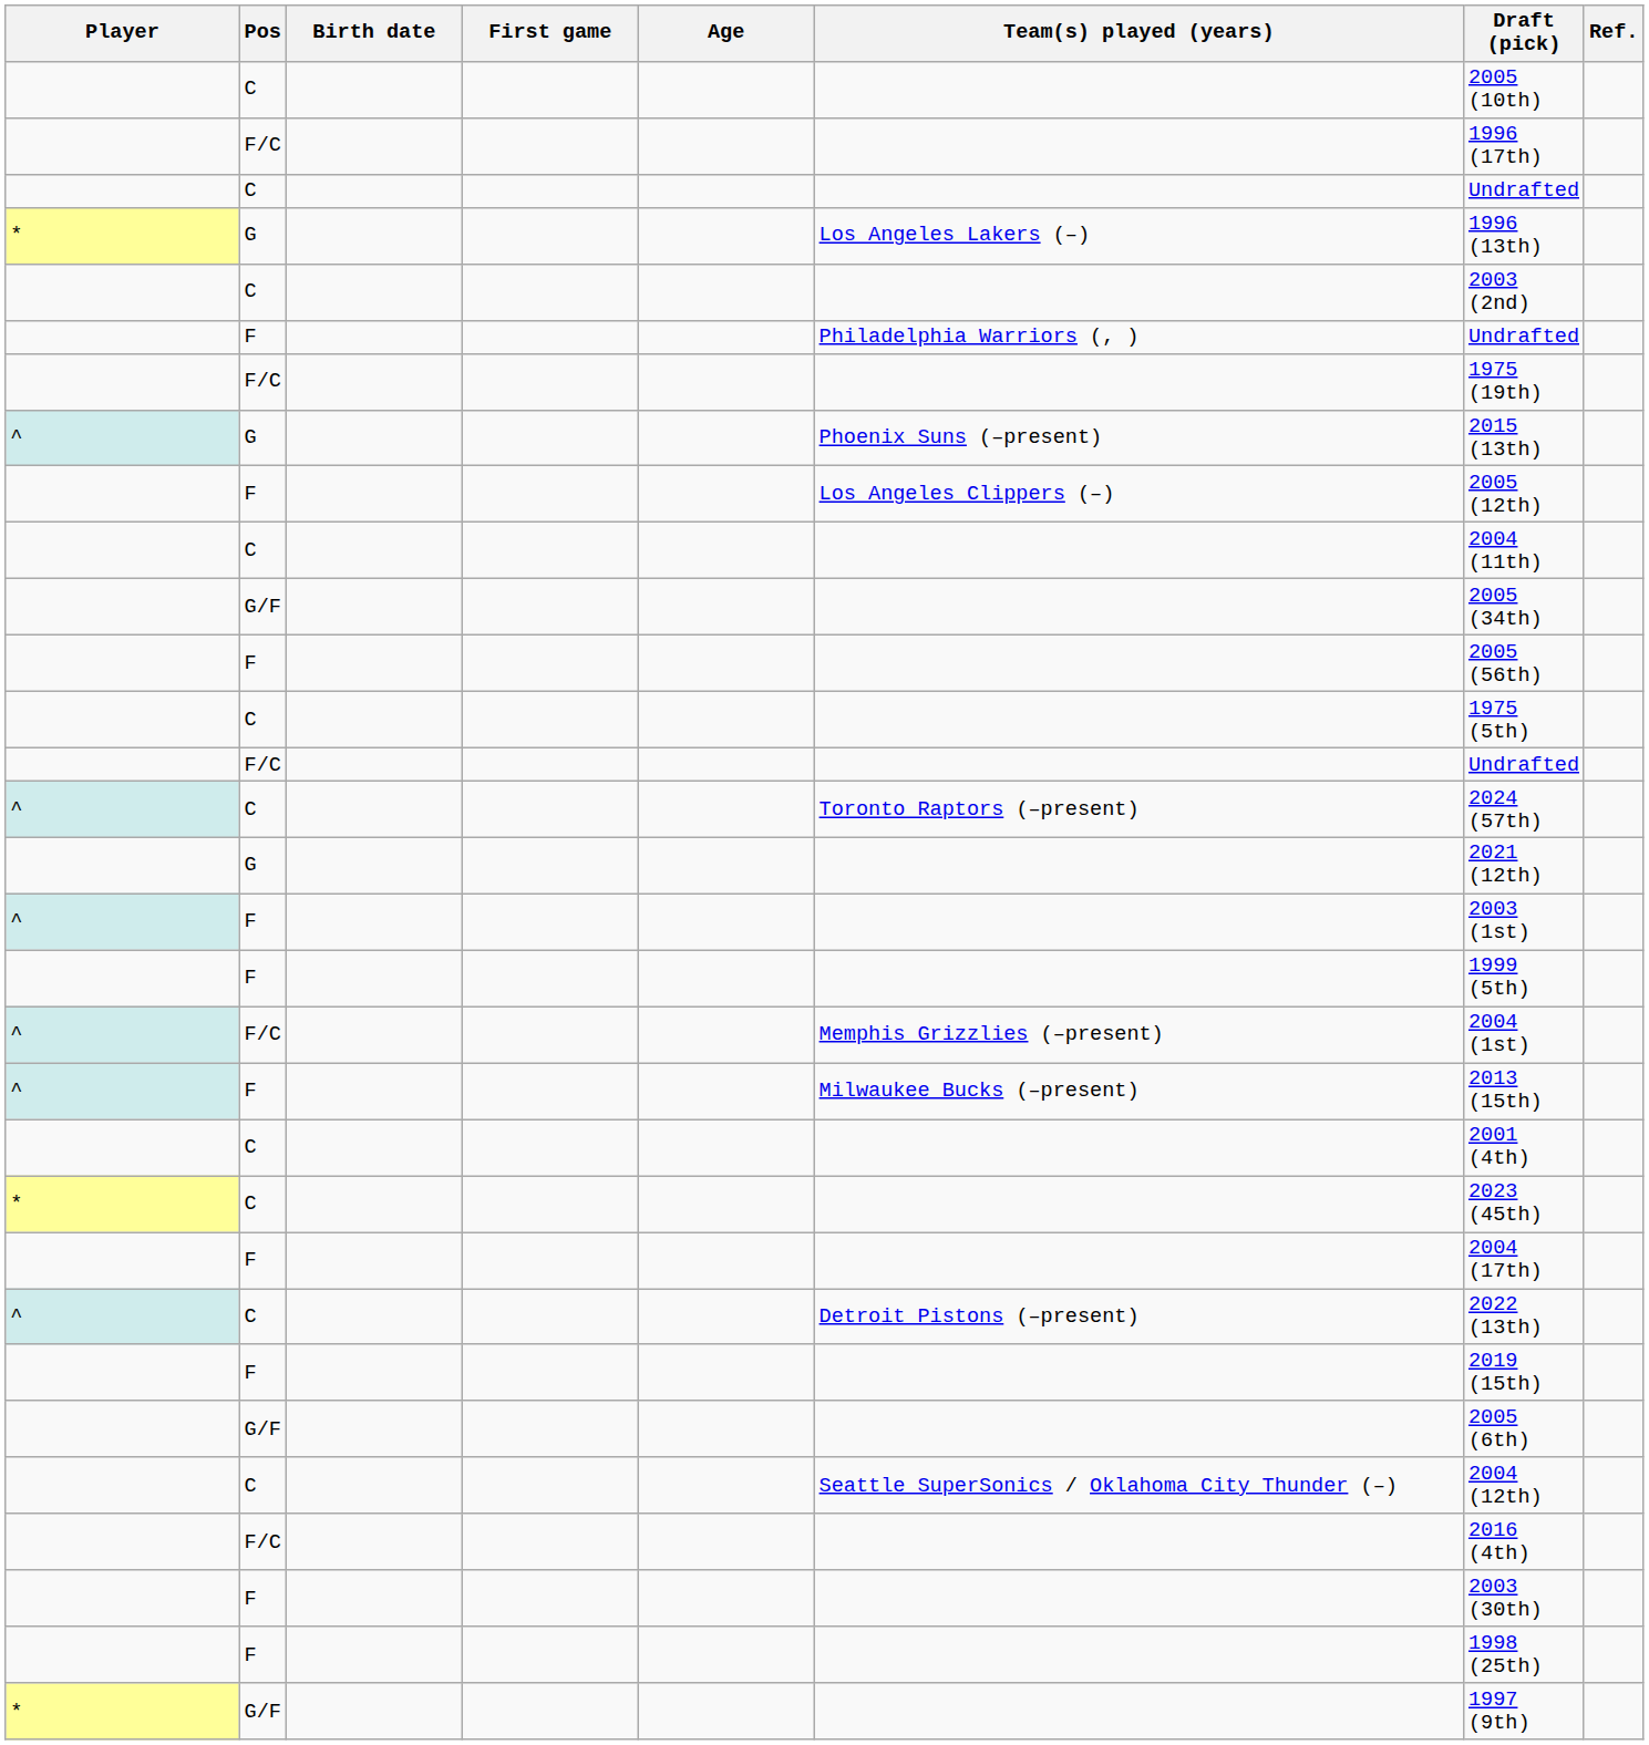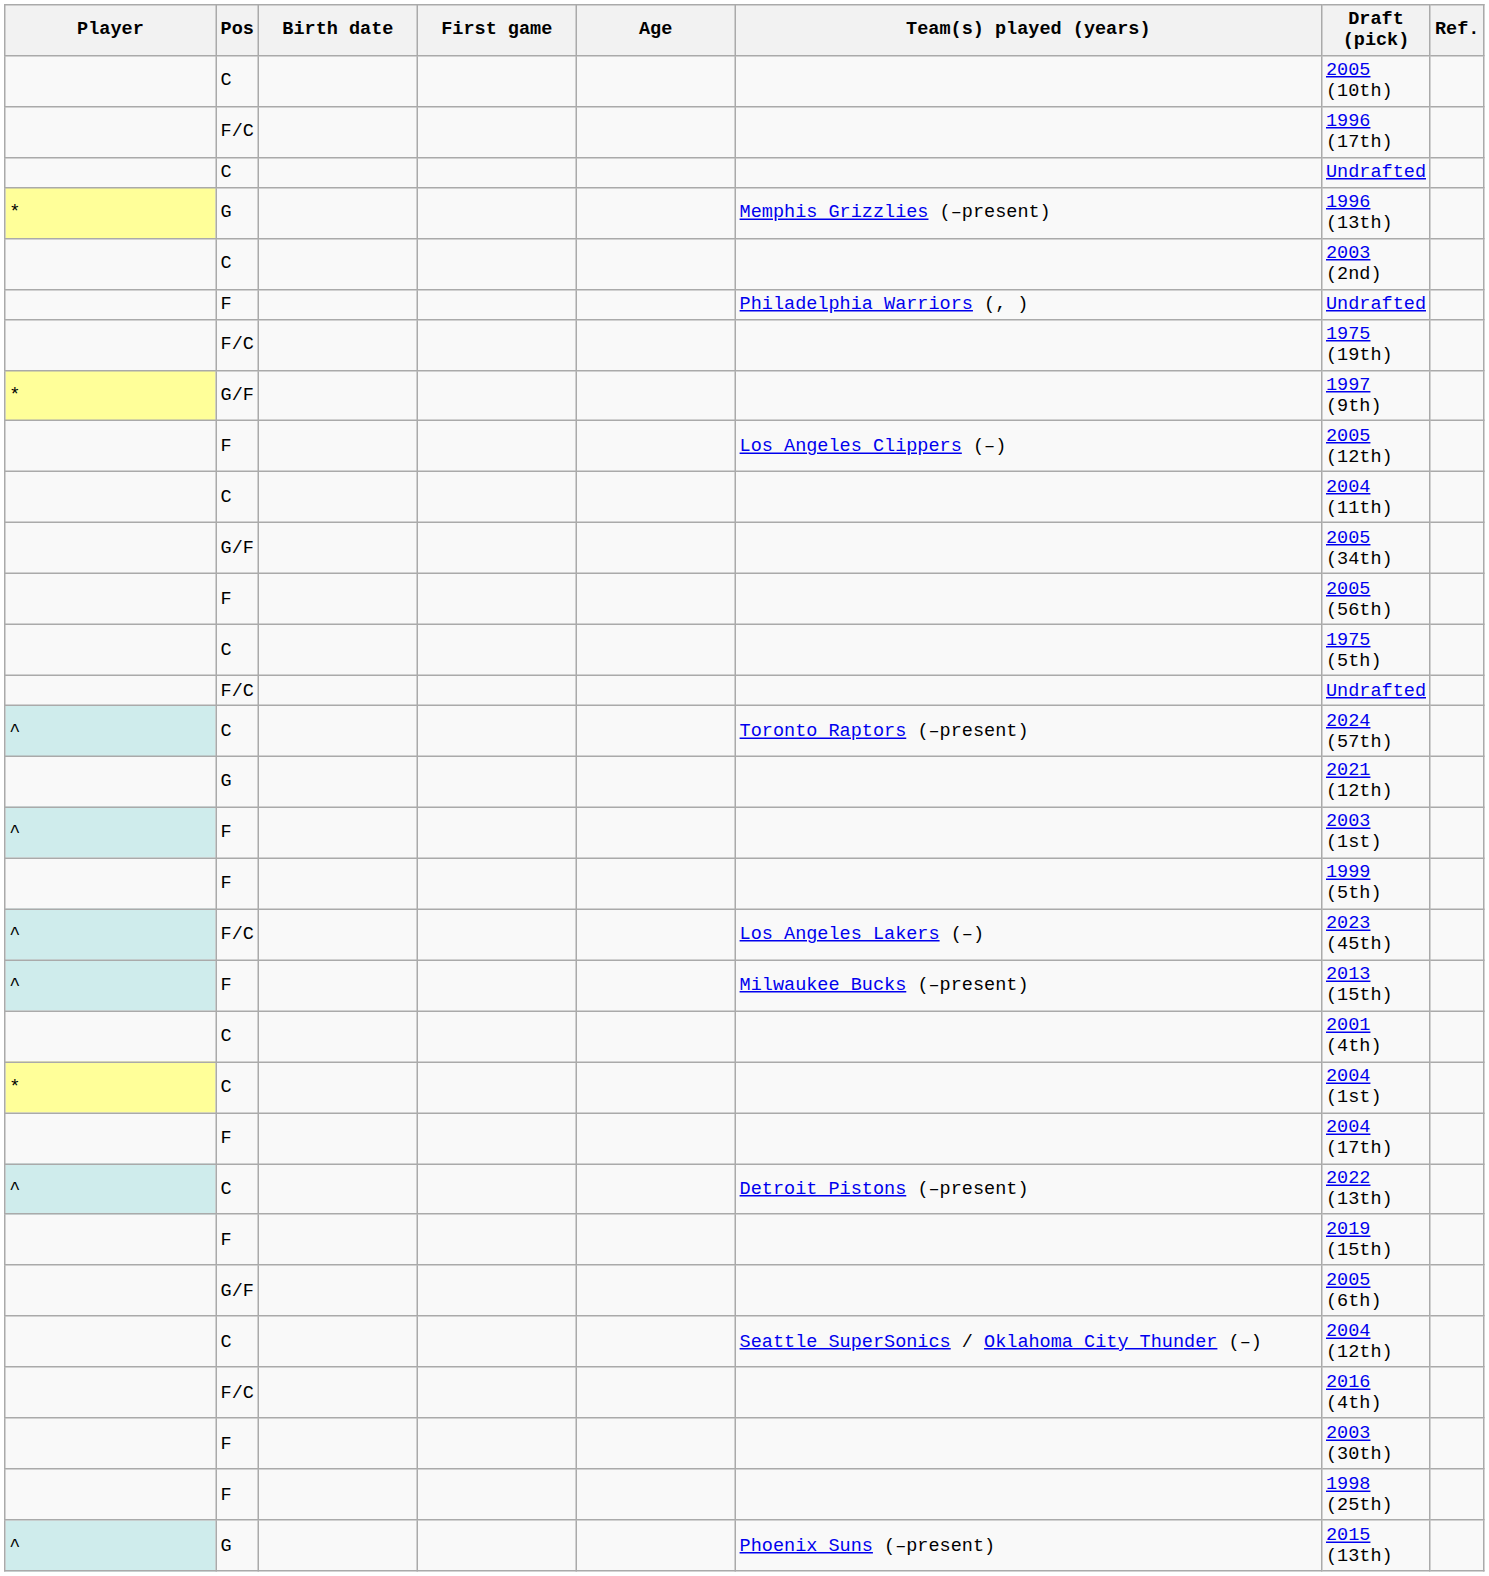* / G | Team(s) played (years): Los Angeles Lakers (–) -> Memphis Grizzlies (–present)
rows swapped: * / G/F <-> ^ / G
^ / F/C | Team(s) played (years): Memphis Grizzlies (–present) -> Los Angeles Lakers (–)
^ / F/C | Draft (pick): 2004 (1st) -> 2023 (45th)
* / C | Draft (pick): 2023 (45th) -> 2004 (1st)
